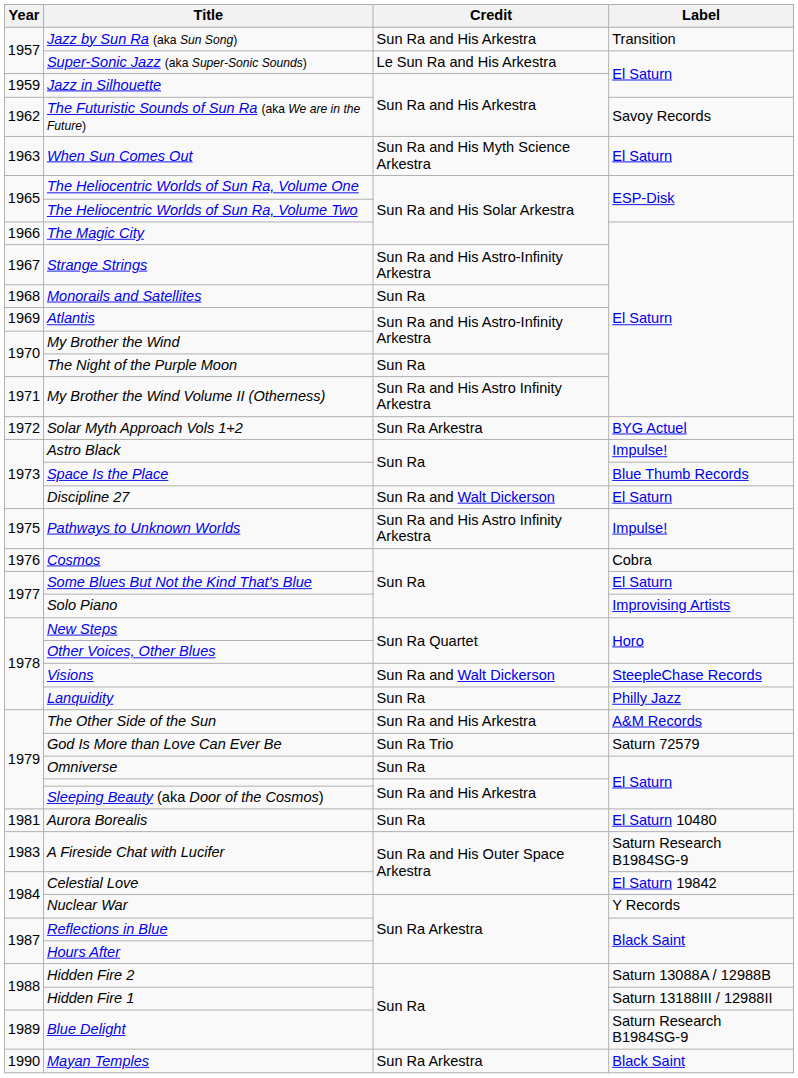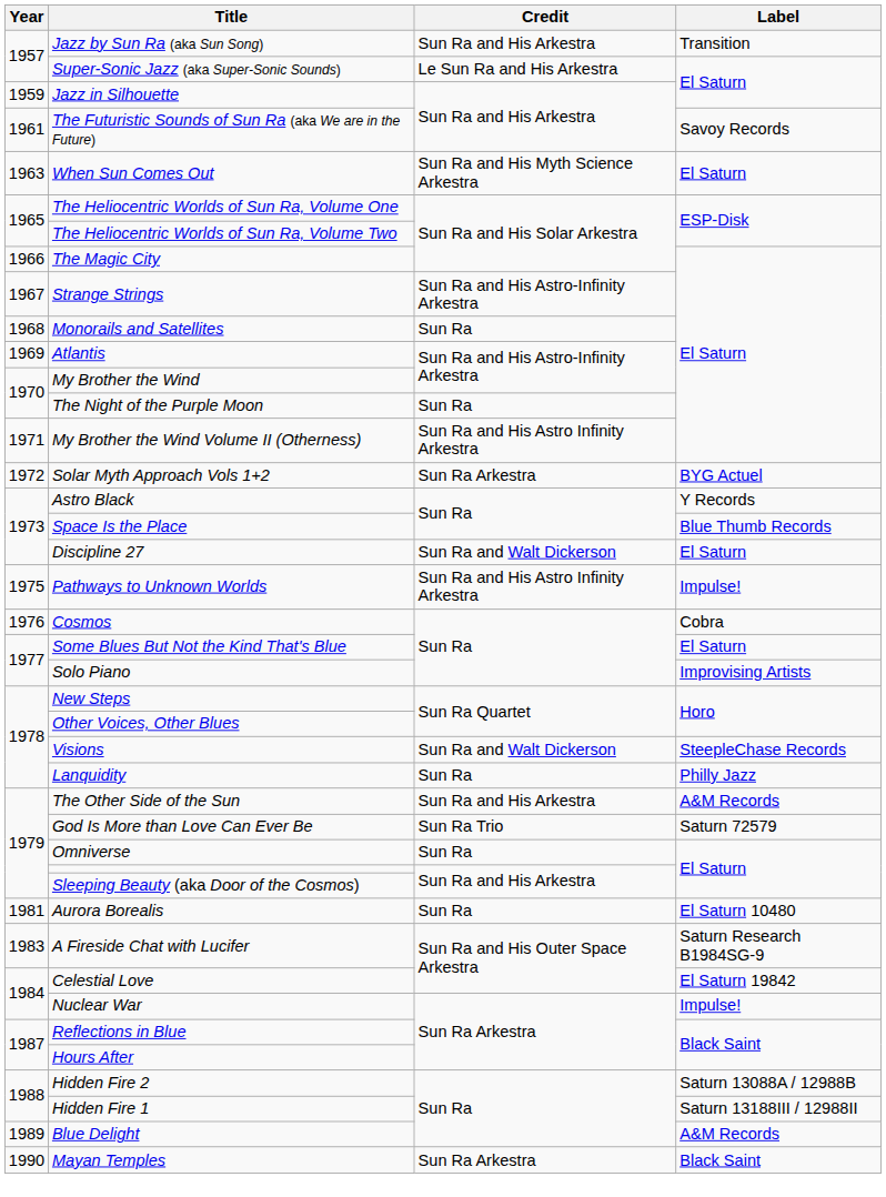The Futuristic Sounds of Sun Ra (aka We are in the Future) | Year: 1962 -> 1961
Astro Black | Label: Impulse! -> Y Records
Nuclear War | Label: Y Records -> Impulse!
Blue Delight | Label: Saturn Research B1984SG-9 -> A&M Records
